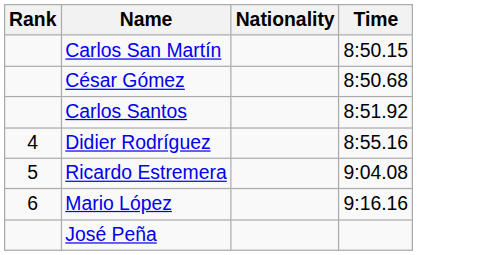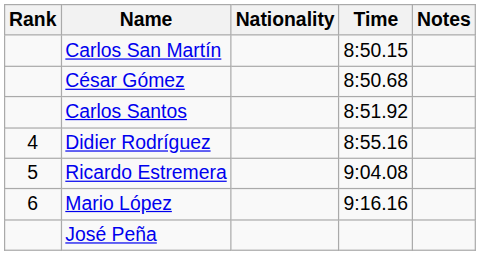+ column: Notes
